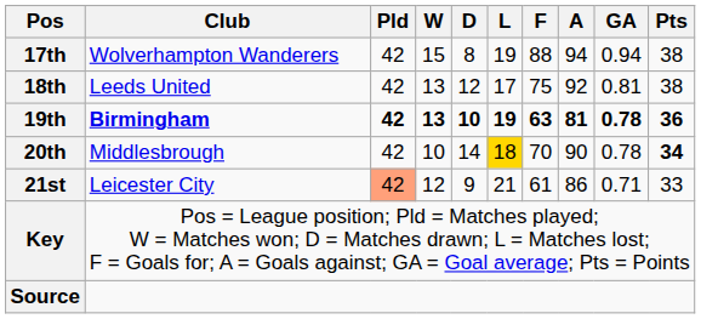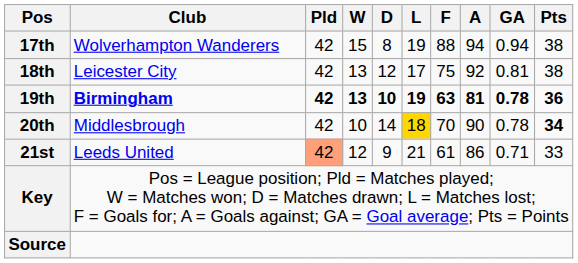18th | Club: Leeds United -> Leicester City
21st | Club: Leicester City -> Leeds United
